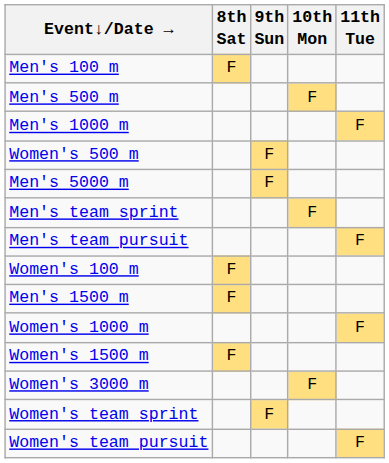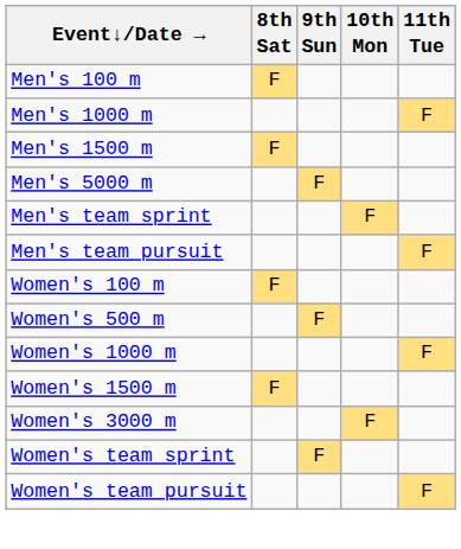- row: Men's 500 m | F
rows swapped: Men's 1500 m <-> Women's 500 m
